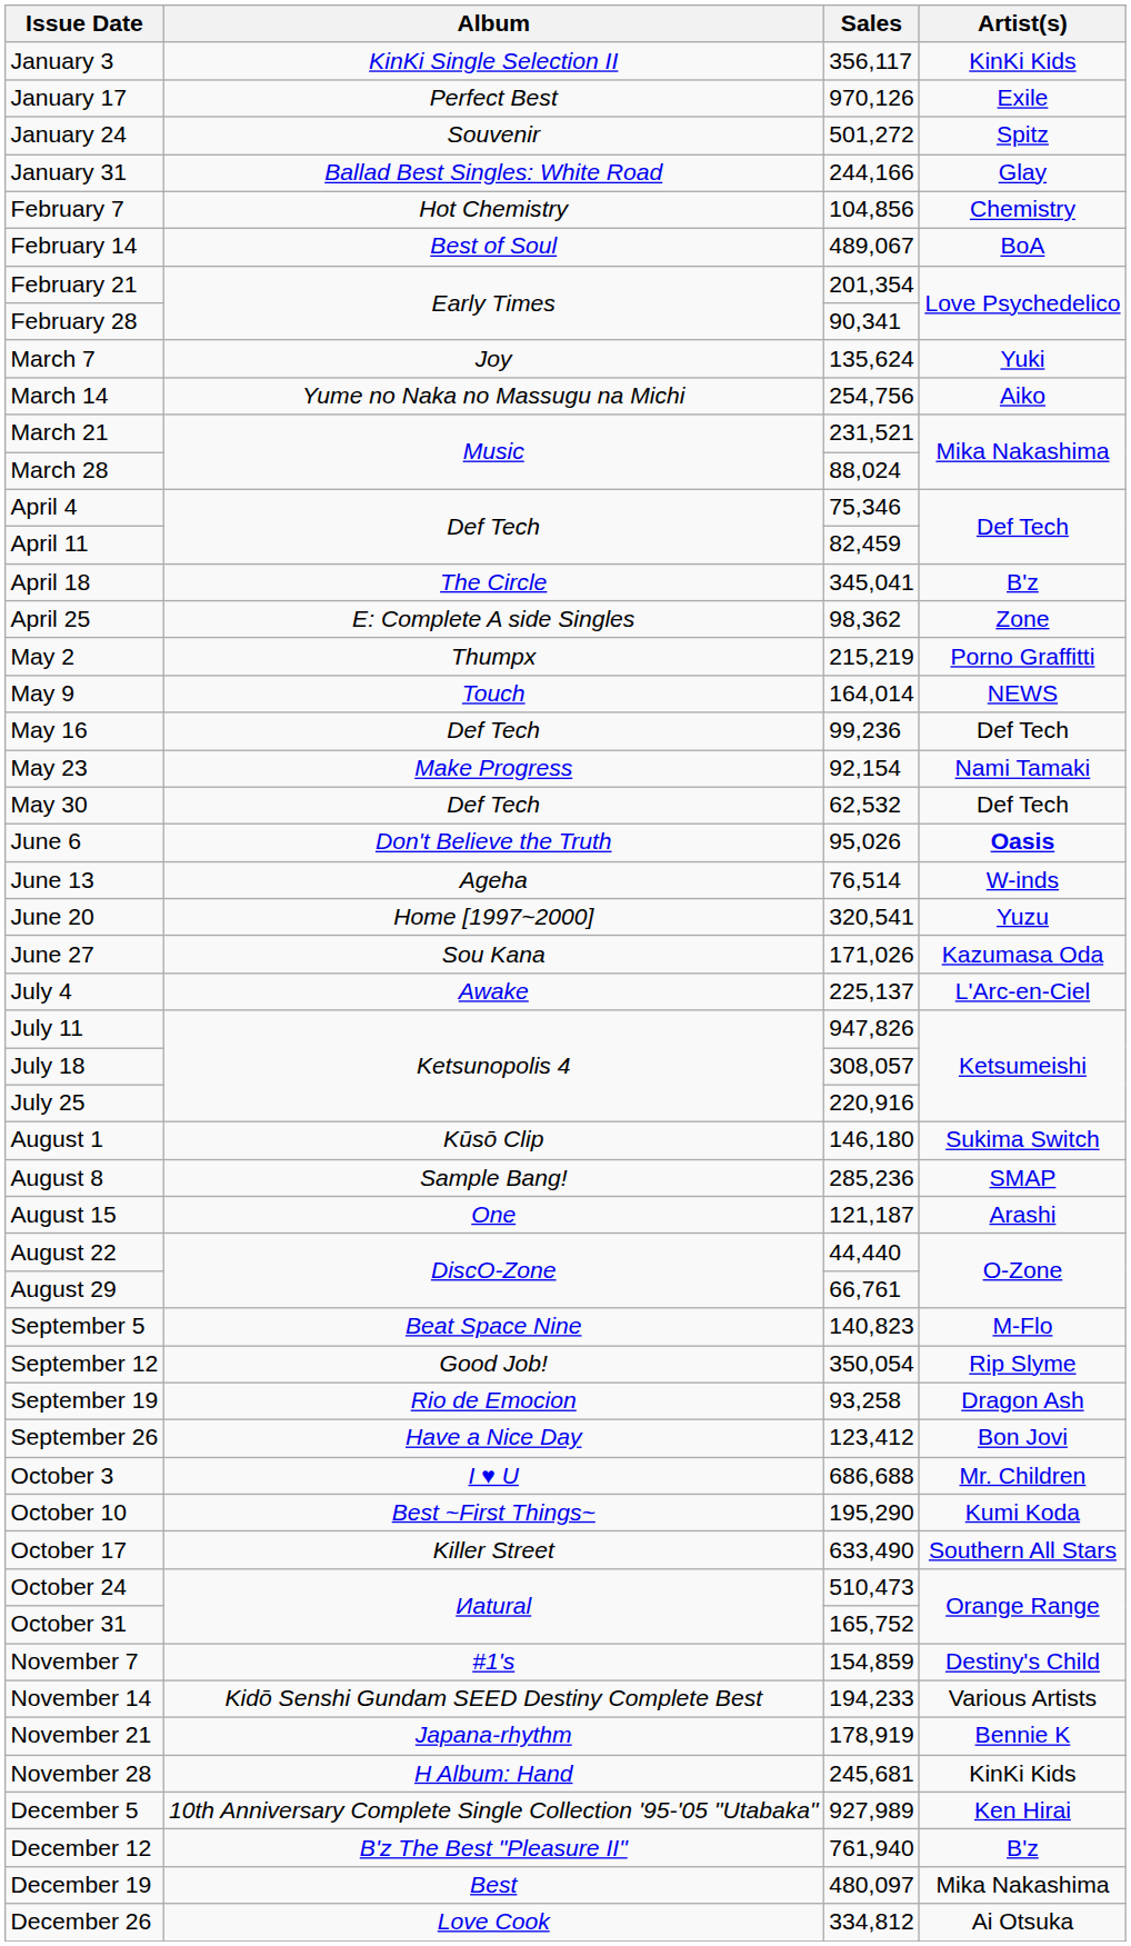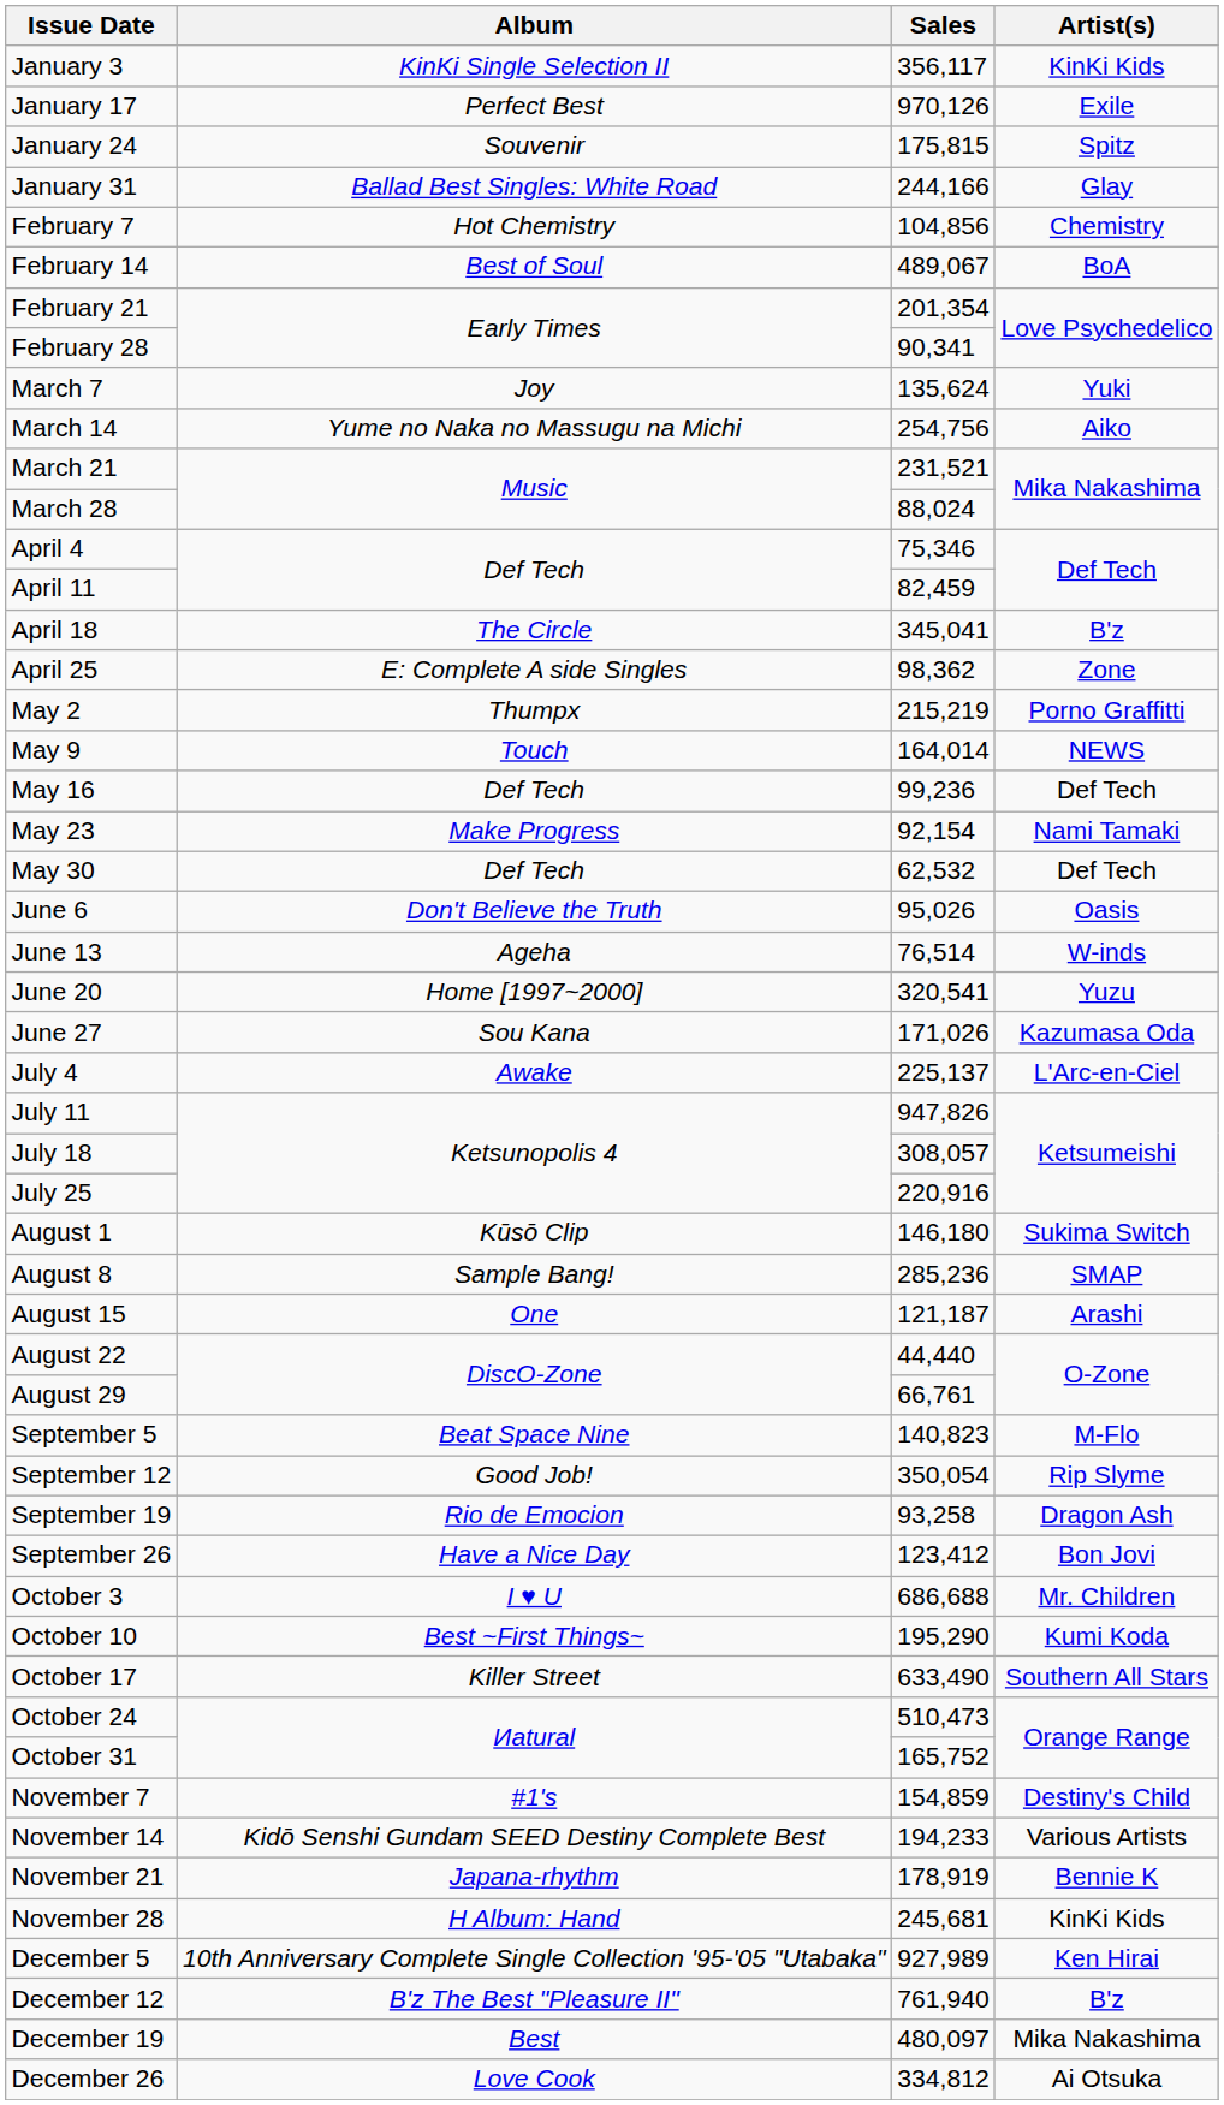January 24 | Sales: 501,272 -> 175,815
June 6 | Artist(s): bold -> normal
